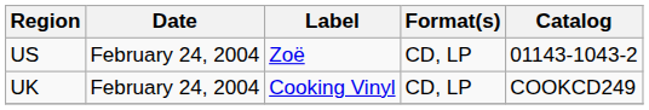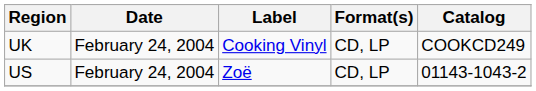rows swapped: UK <-> US
